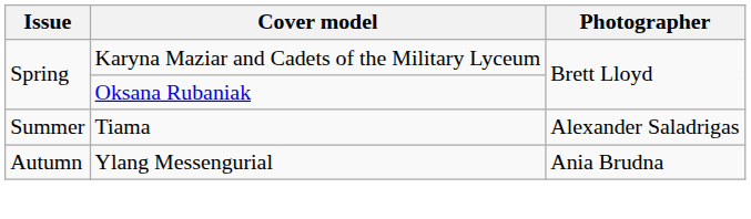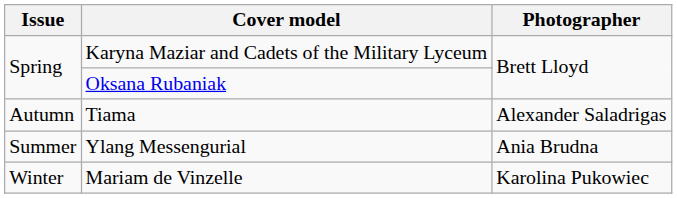Tiama | Issue: Summer -> Autumn
Ylang Messengurial | Issue: Autumn -> Summer
+ row: Winter | Mariam de Vinzelle | Karolina Pukowiec
